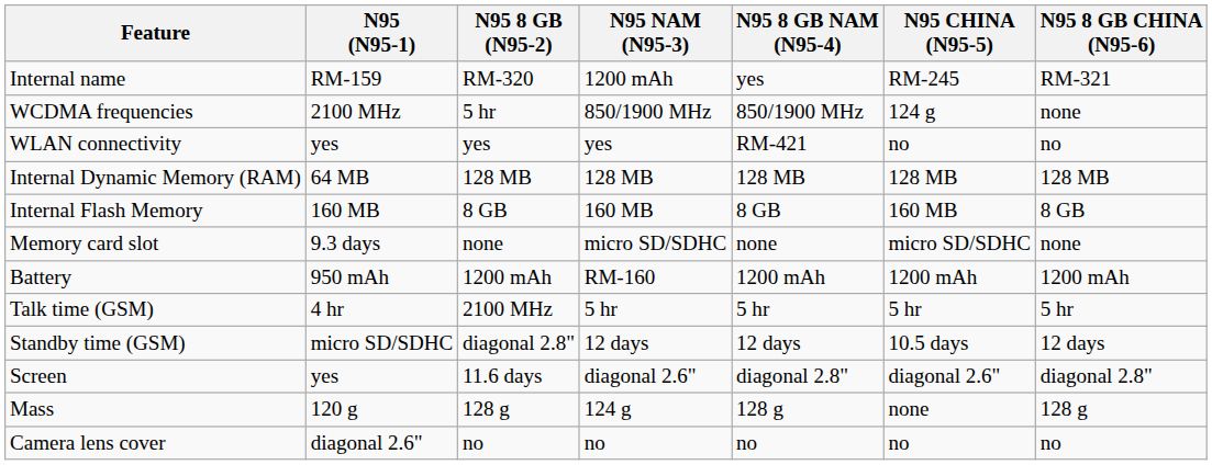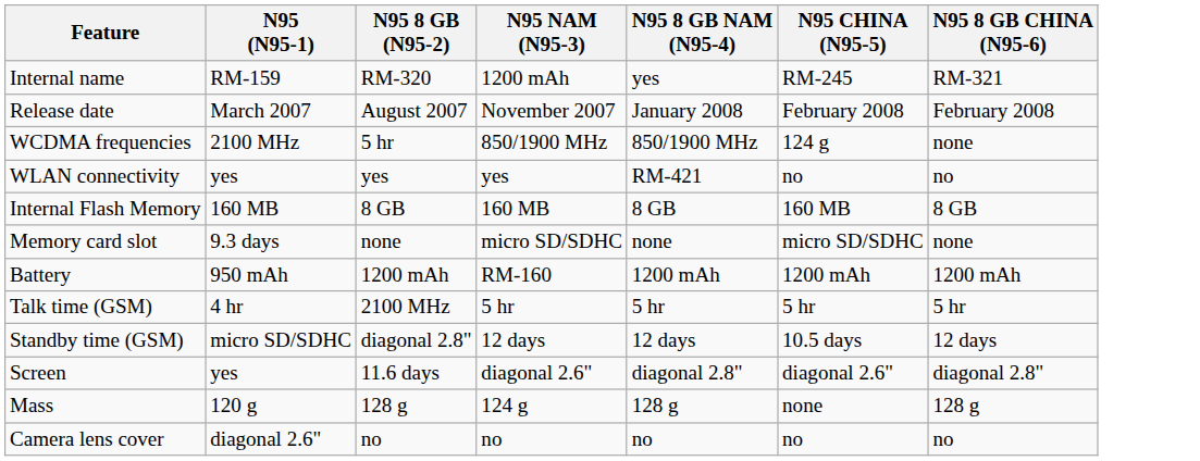+ row: Release date | March 2007 | August 2007 | November 2007 | January 2008 | February 2008 | February 2008
- row: Internal Dynamic Memory (RAM) | 64 MB | 128 MB | 128 MB | 128 MB | 128 MB | 128 MB
